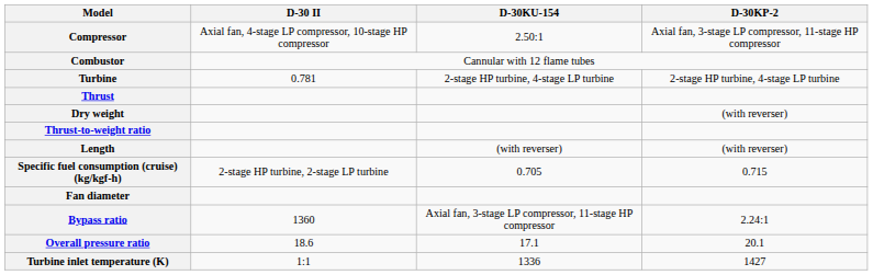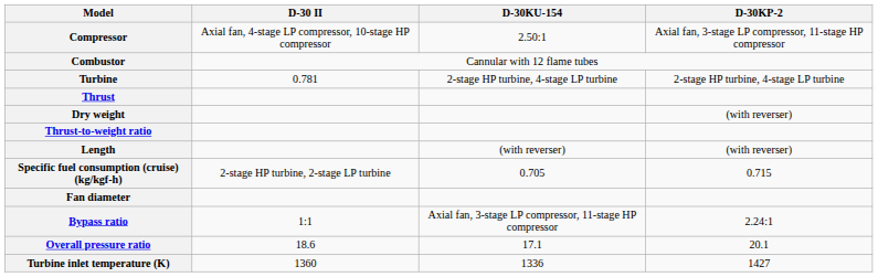Bypass ratio | D-30 II: 1360 -> 1:1
Turbine inlet temperature (K) | D-30 II: 1:1 -> 1360
